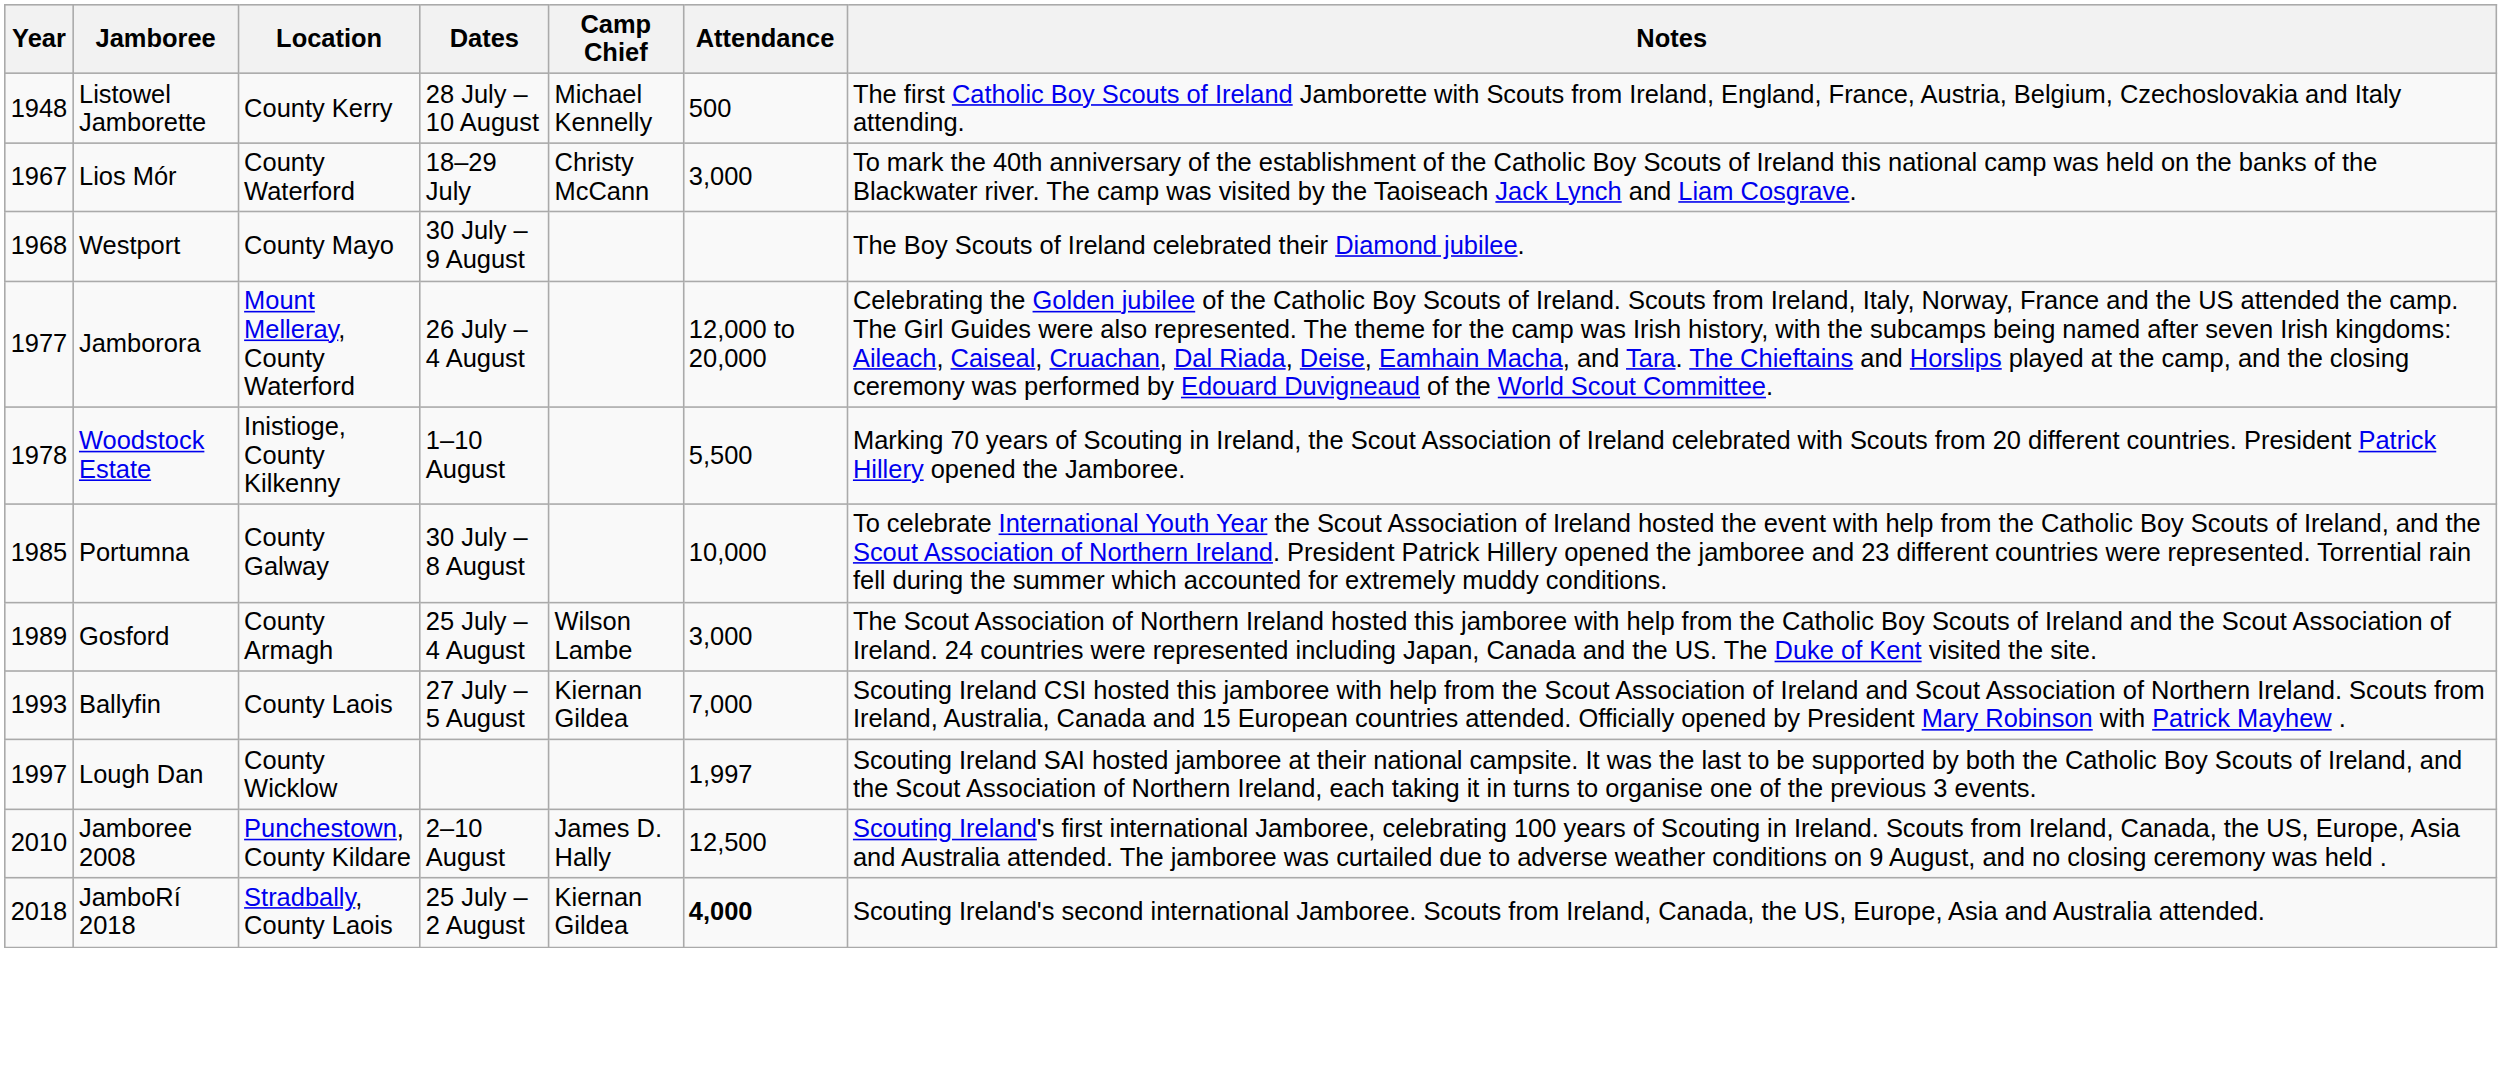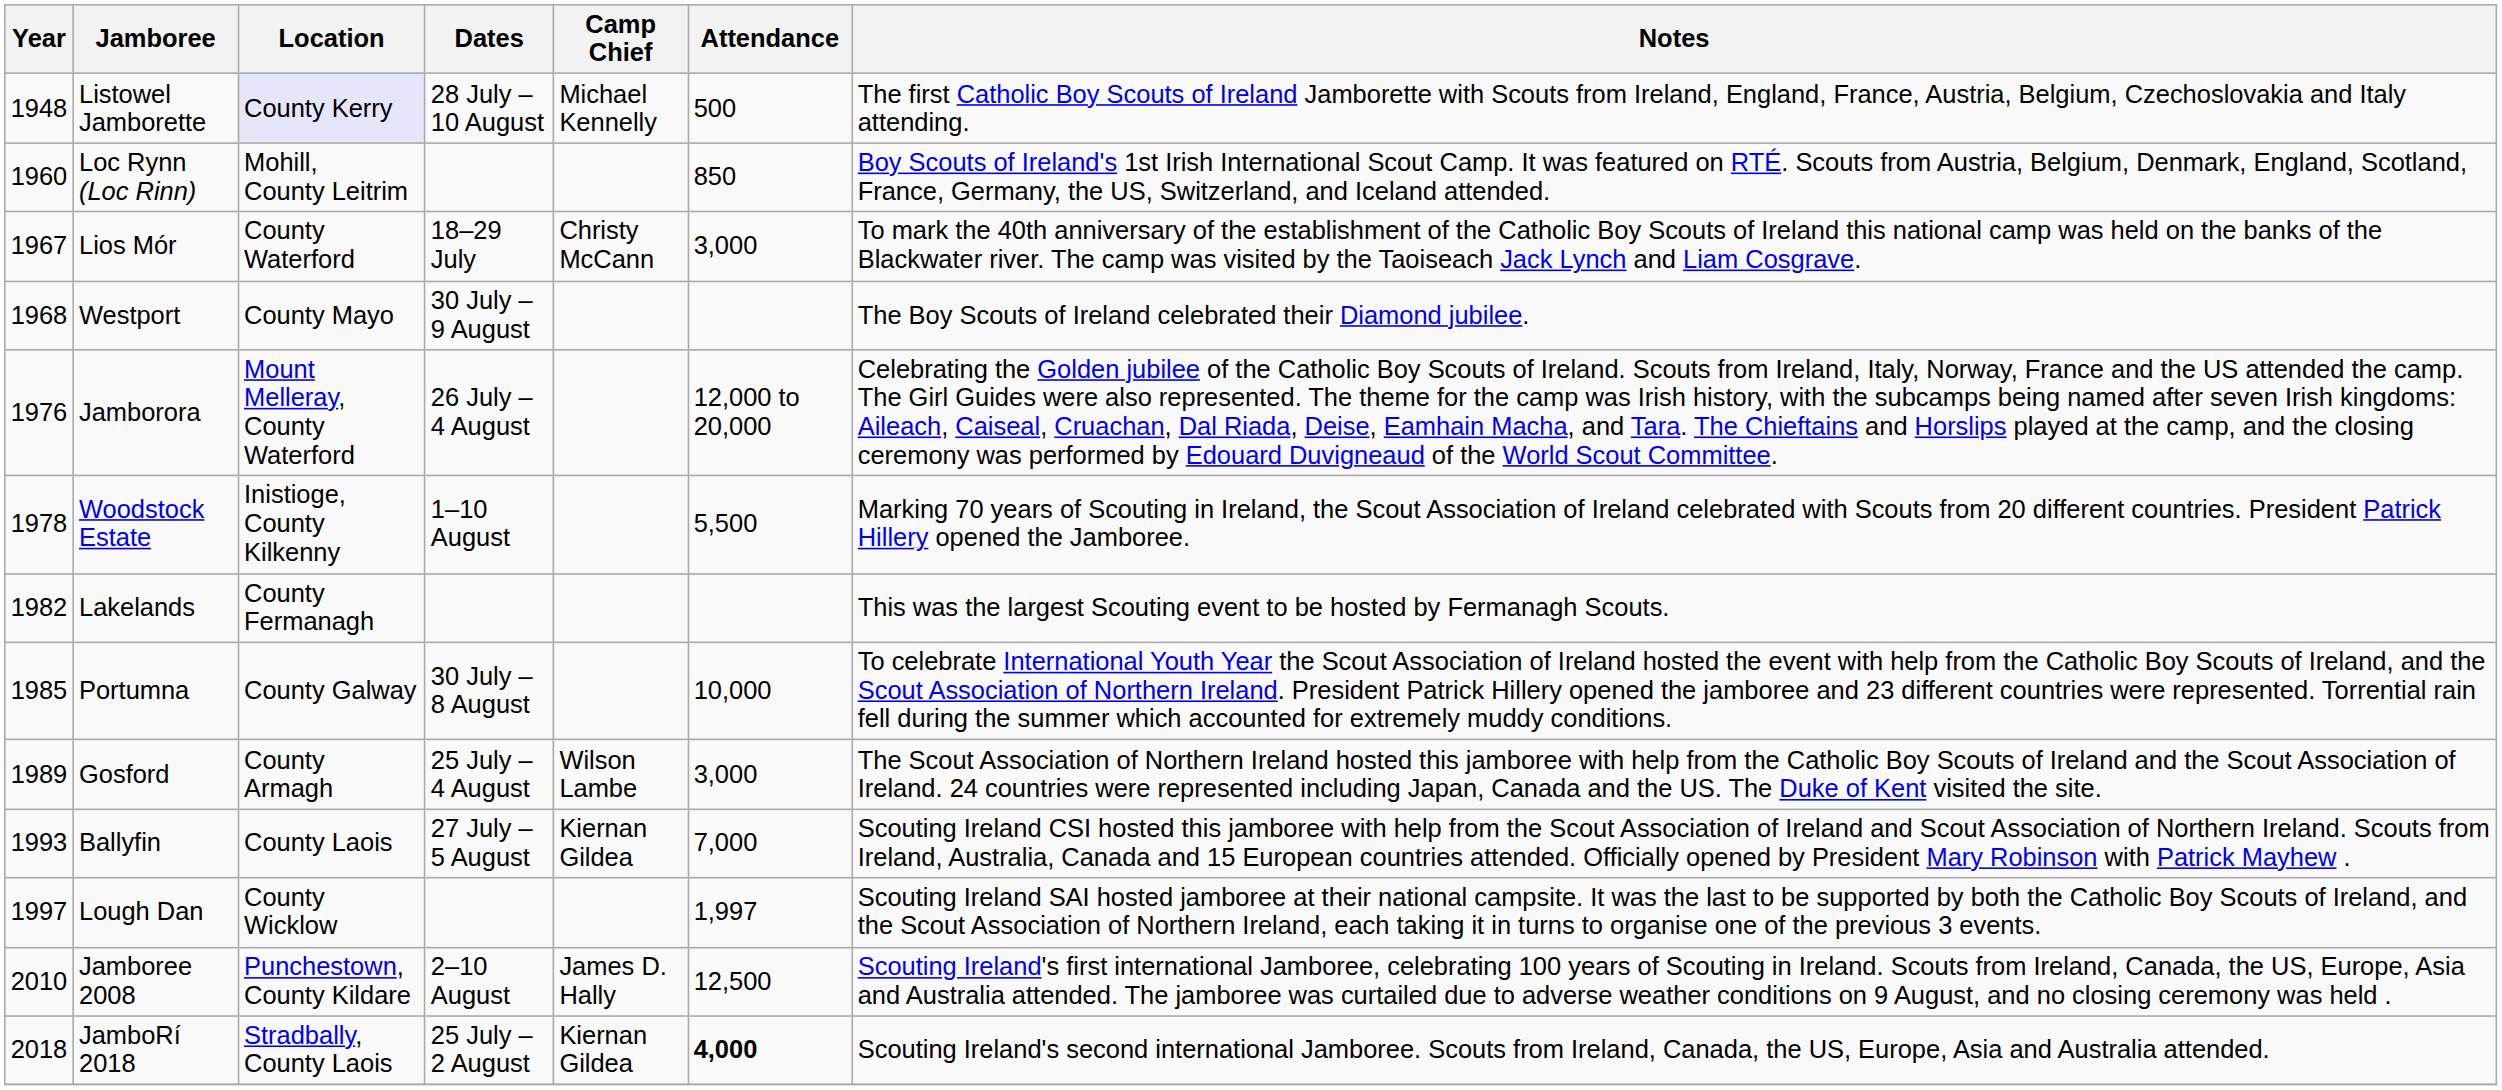Listowel Jamborette | Location: no background -> lavender background
+ row: 1960 | Loc Rynn (Loc Rinn) | Mohill, County Leitrim | 850 | Boy Scouts of Ireland's 1st Irish International Scout Camp. It was featured on RTÉ. Scouts from Austria, Belgium, Denmark, England, Scotland, France, Germany, the US, Switzerland, and Iceland attended.
Jamborora | Year: 1977 -> 1976
+ row: 1982 | Lakelands | County Fermanagh | This was the largest Scouting event to be hosted by Fermanagh Scouts.
